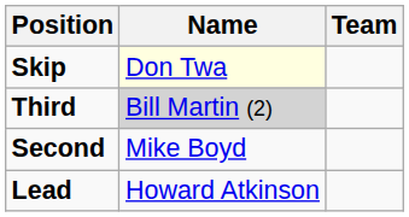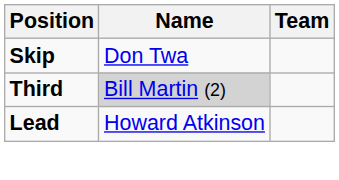Skip | Name: lightyellow background -> no background
- row: Second | Mike Boyd
